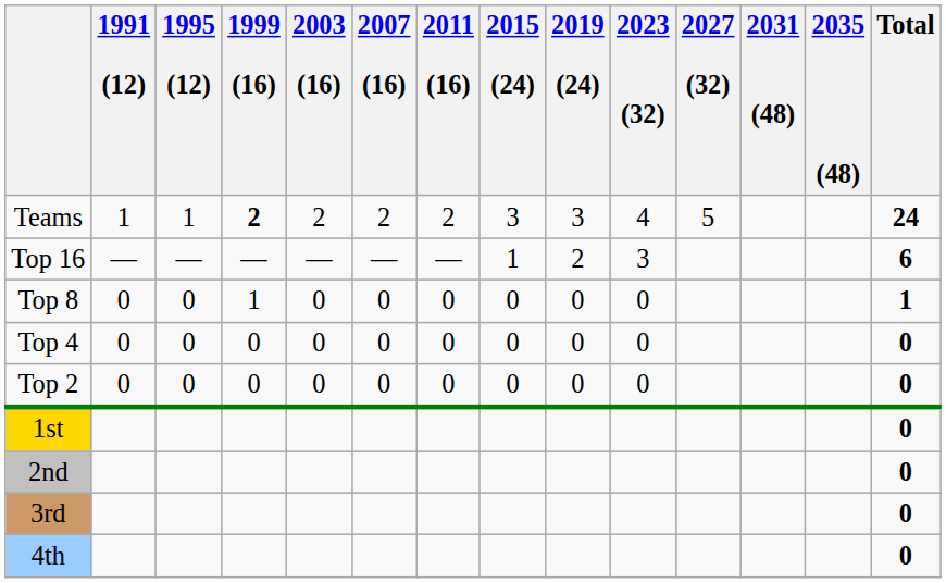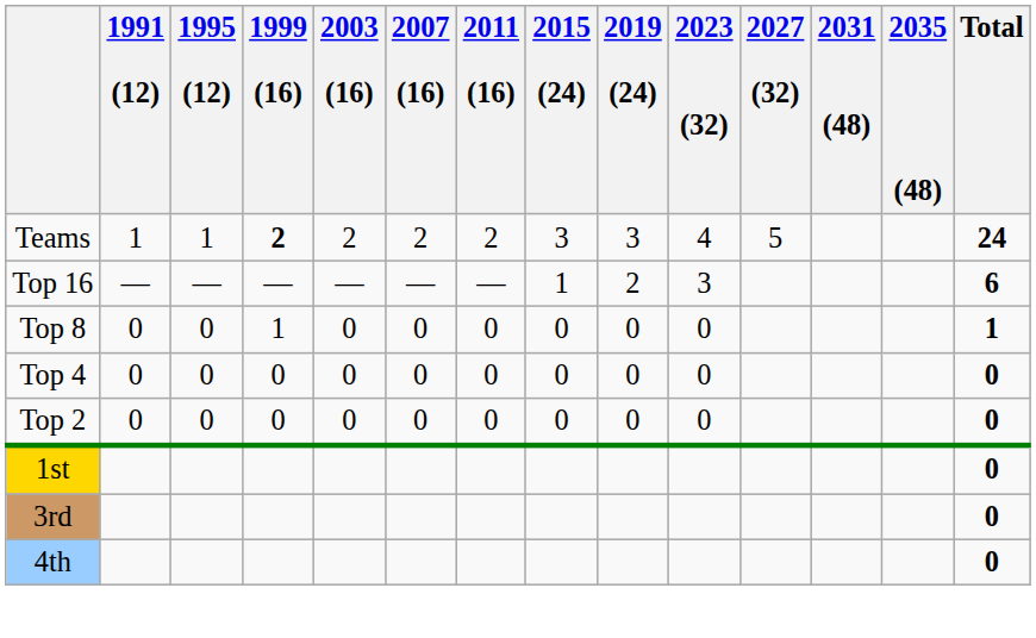- row: 2nd | 0
